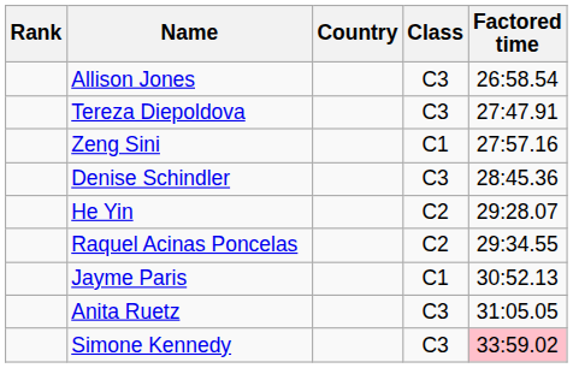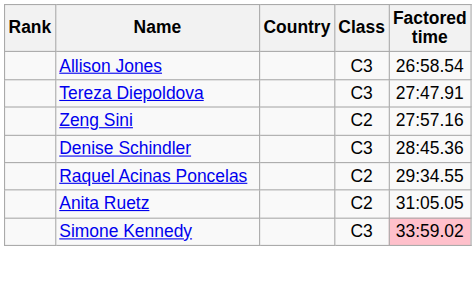Zeng Sini | Class: C1 -> C2
- row: He Yin | C2 | 29:28.07
- row: Jayme Paris | C1 | 30:52.13
Anita Ruetz | Class: C3 -> C2
